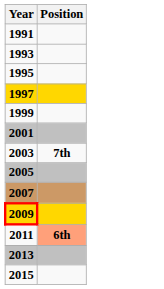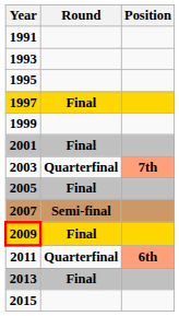+ column: Round | Final | Final | Quarterfinal | Final | Semi-final | Final | Quarterfinal | Final
2003 | Position: no background -> lightsalmon background
